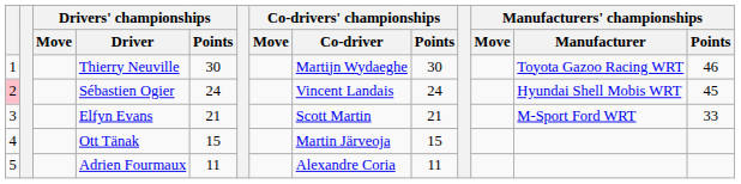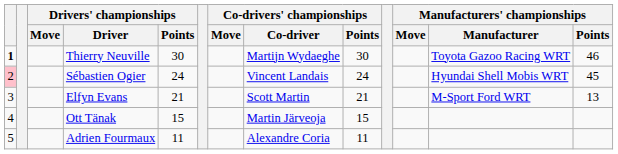Thierry Neuville | column 1: normal -> bold
Elfyn Evans | Manufacturers' championships / Points: 33 -> 13
